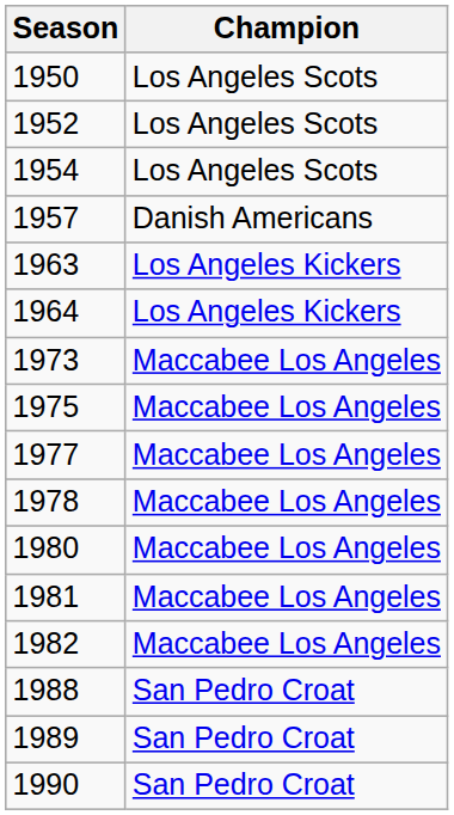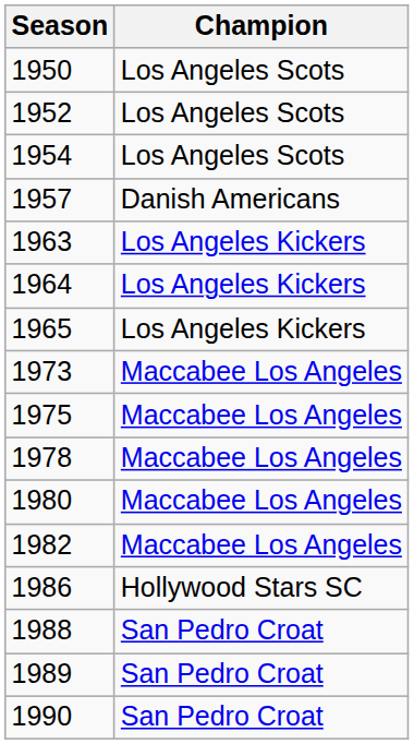+ row: 1965 | Los Angeles Kickers
- row: 1977 | Maccabee Los Angeles
- row: 1981 | Maccabee Los Angeles
+ row: 1986 | Hollywood Stars SC
